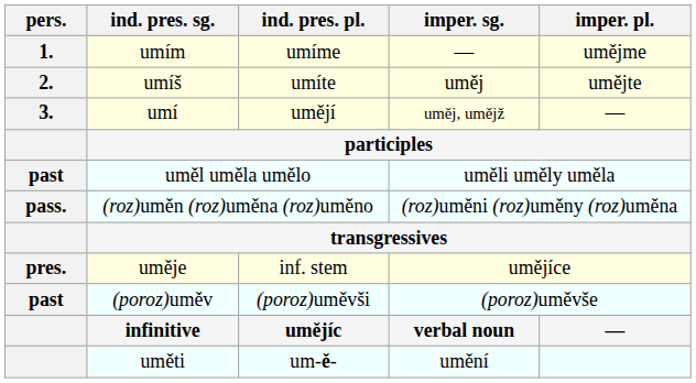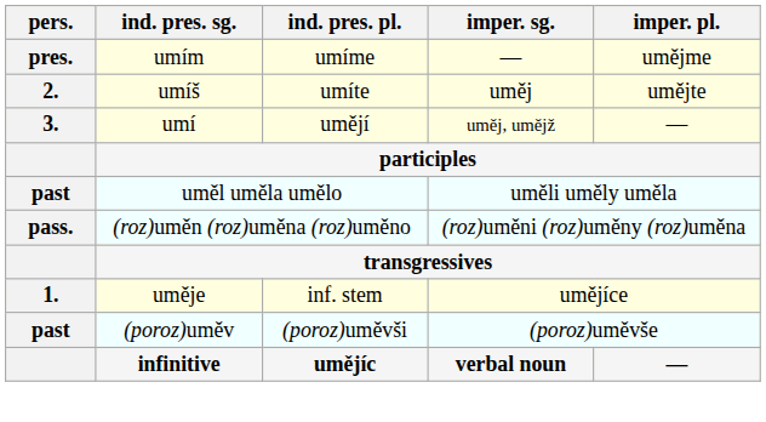umím | pers.: 1. -> pres.
uměje | pers.: pres. -> 1.
- row: uměti | um-ě- | umění
